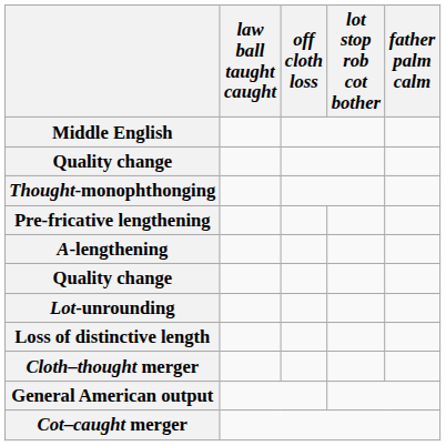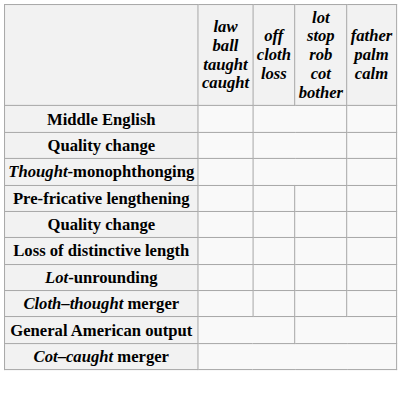- row: A-lengthening
rows swapped: Lot-unrounding <-> Loss of distinctive length
